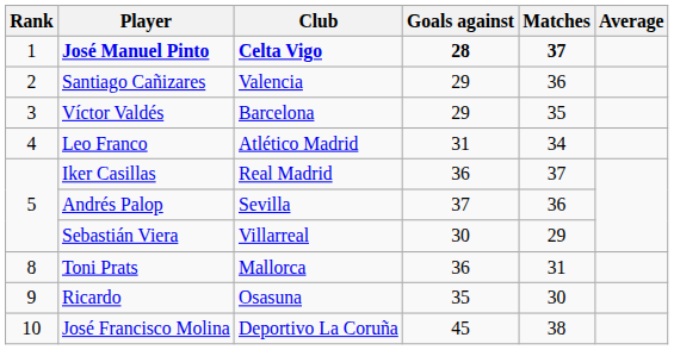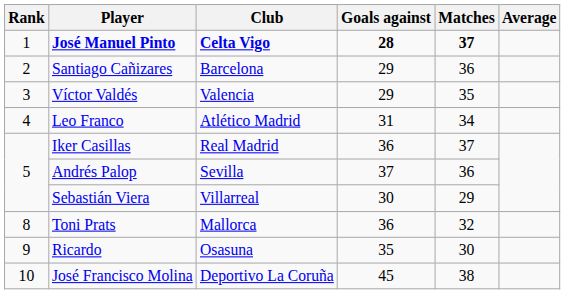Santiago Cañizares | Club: Valencia -> Barcelona
Víctor Valdés | Club: Barcelona -> Valencia
Toni Prats | Matches: 31 -> 32
